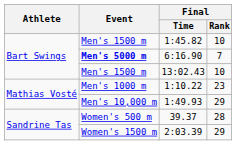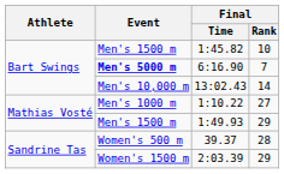13:02.43 | Event: Men's 1500 m -> Men's 10,000 m
13:02.43 | Final / Rank: 10 -> 14
1:10.22 | Final / Rank: 23 -> 27
1:49.93 | Event: Men's 10,000 m -> Men's 1500 m
